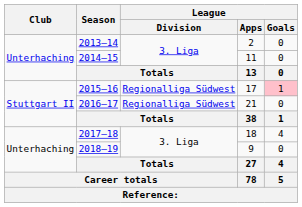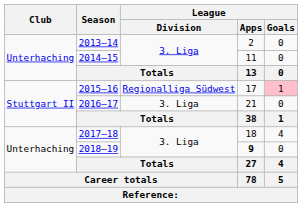2016–17 | League / Division: Regionalliga Südwest -> 3. Liga
2018–19 | League / Apps: normal -> bold
